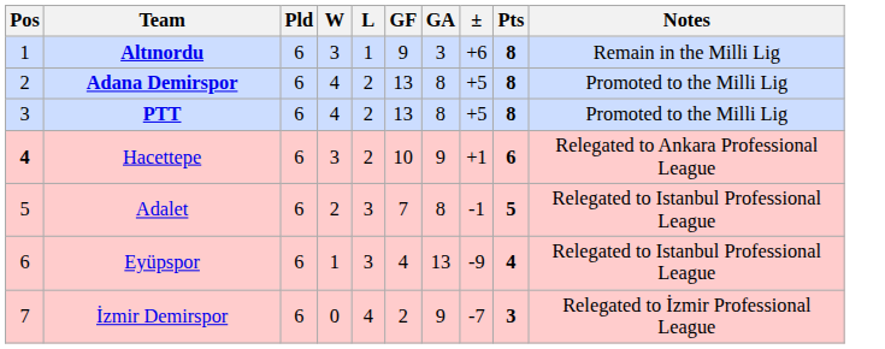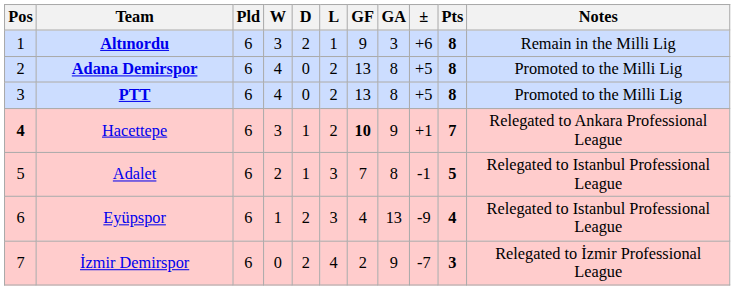+ column: D | 2 | 0 | 0 | 1 | 1 | 2 | 2
Hacettepe | GF: normal -> bold
Hacettepe | Pts: 6 -> 7
